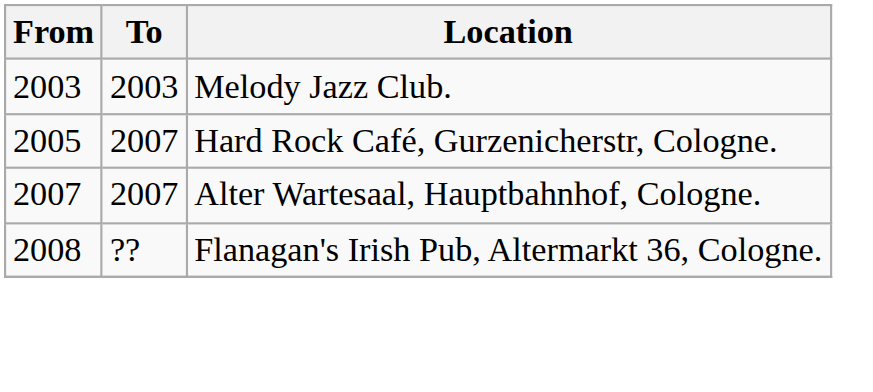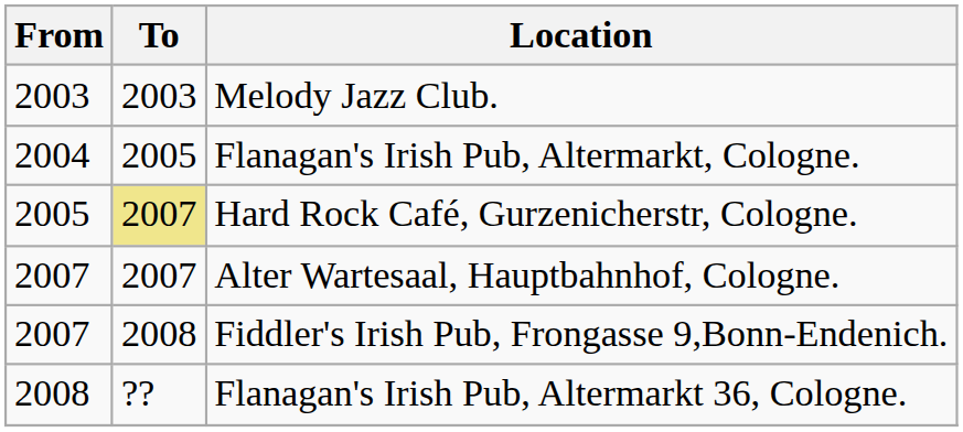+ row: 2004 | 2005 | Flanagan's Irish Pub, Altermarkt, Cologne.
Hard Rock Café, Gurzenicherstr, Cologne. | To: no background -> khaki background
+ row: 2007 | 2008 | Fiddler's Irish Pub, Frongasse 9,Bonn-Endenich.
